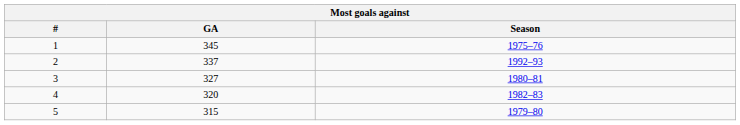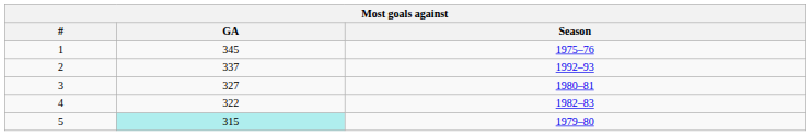4 | GA: 320 -> 322
5 | GA: no background -> paleturquoise background
